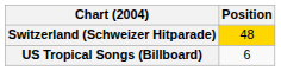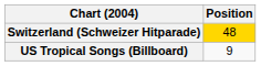US Tropical Songs (Billboard) | Position: 6 -> 9
